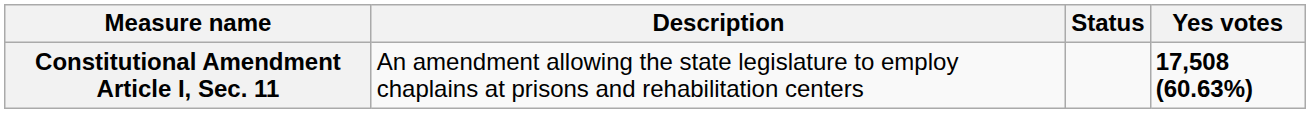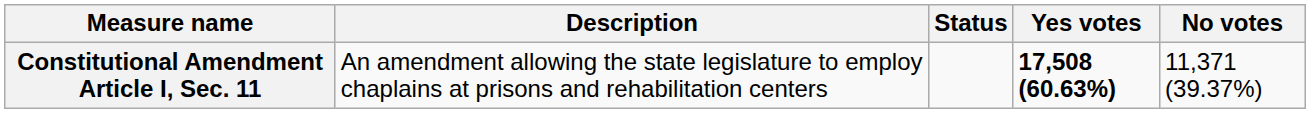+ column: No votes | 11,371 (39.37%)
